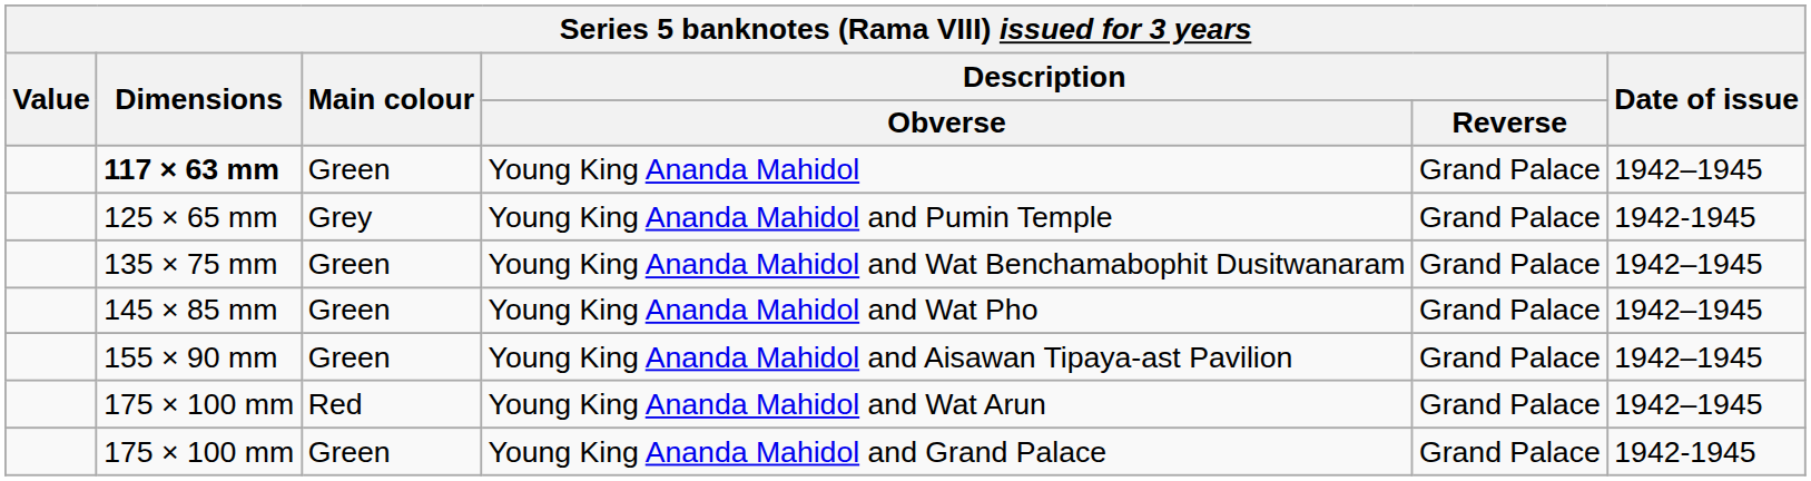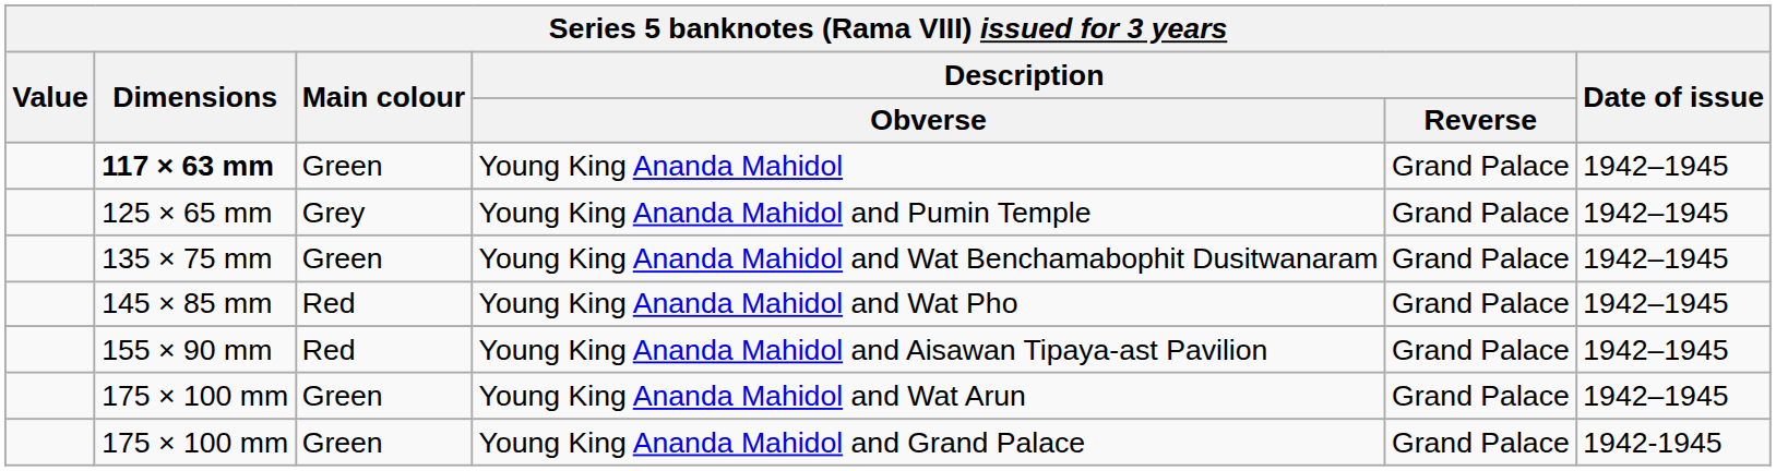Young King Ananda Mahidol and Pumin Temple | Date of issue: 1942-1945 -> 1942–1945
Young King Ananda Mahidol and Wat Pho | Main colour: Green -> Red
Young King Ananda Mahidol and Aisawan Tipaya-ast Pavilion | Main colour: Green -> Red
Young King Ananda Mahidol and Wat Arun | Main colour: Red -> Green
